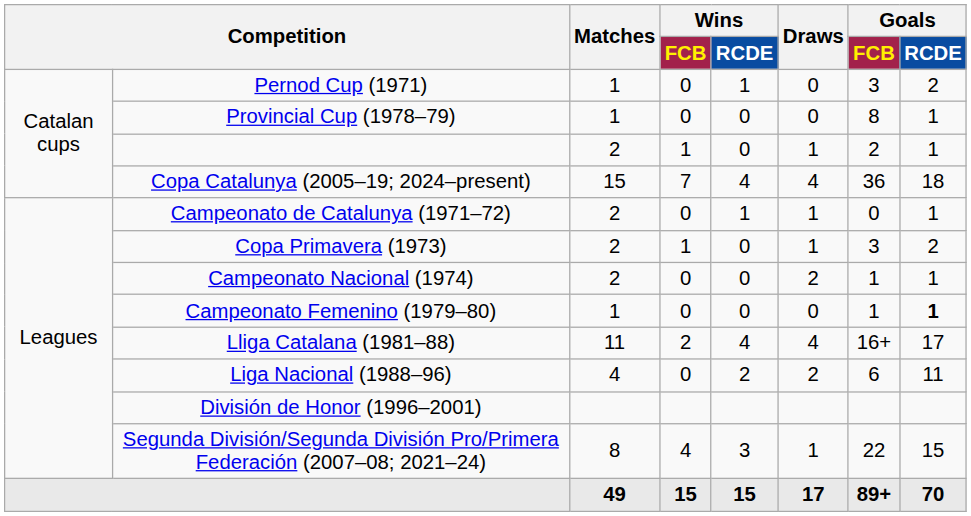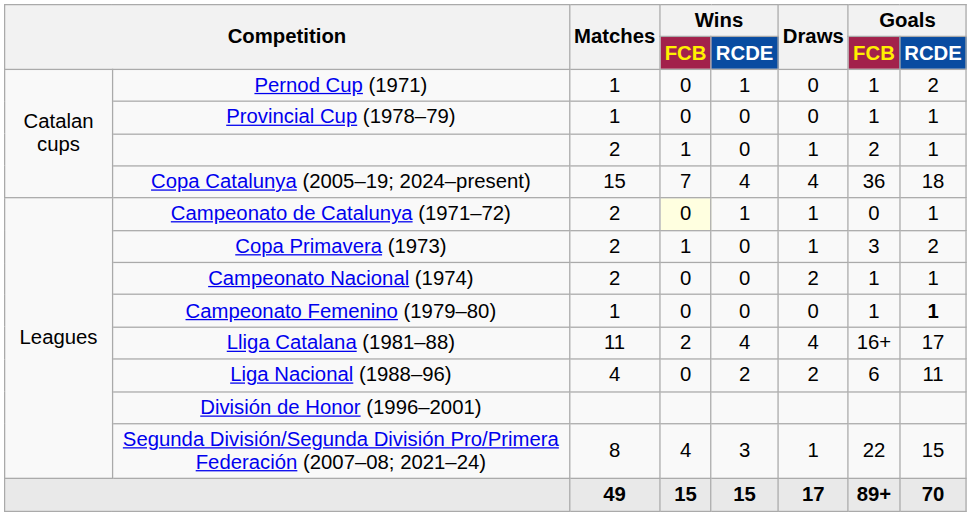Pernod Cup (1971) | Goals / FCB: 3 -> 1
Provincial Cup (1978–79) | Goals / FCB: 8 -> 1
Campeonato de Catalunya (1971–72) | Wins / FCB: no background -> lightyellow background
